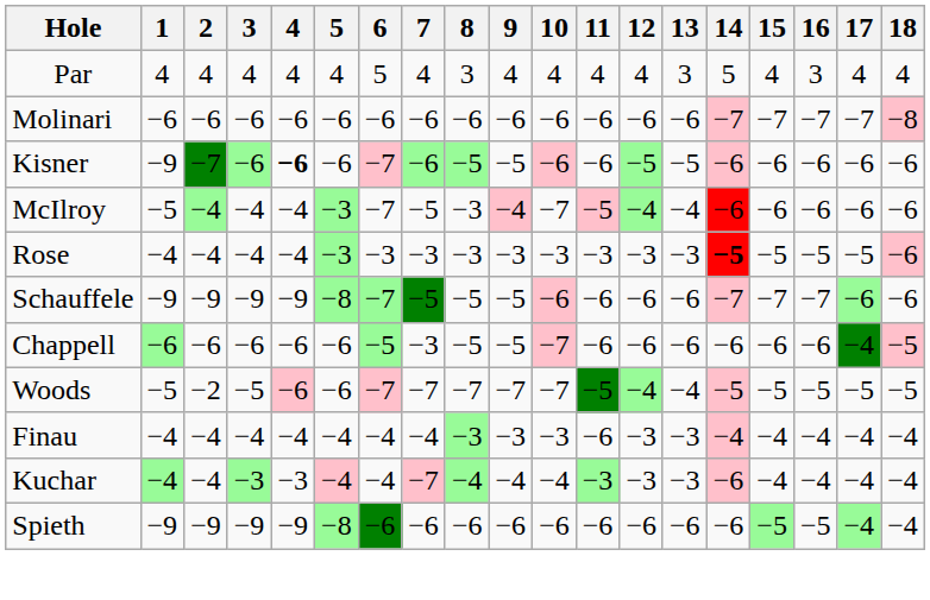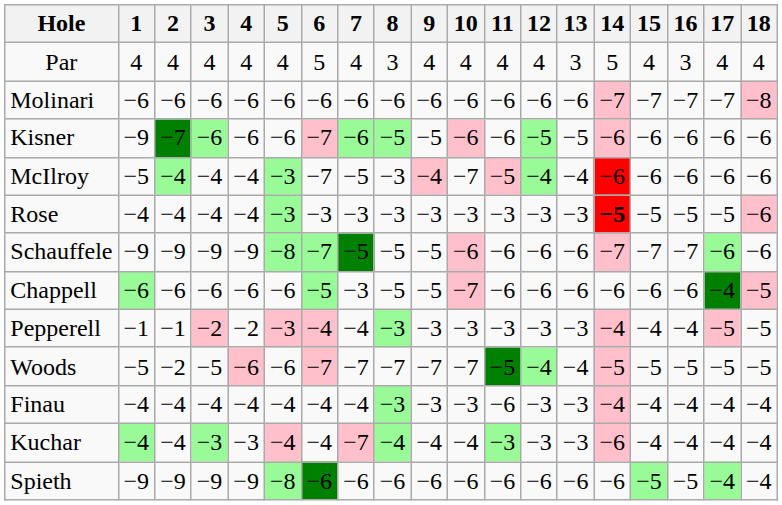Kisner | 4: bold -> normal
+ row: Pepperell | −1 | −1 | −2 | −2 | −3 | −4 | −4 | −3 | −3 | −3 | −3 | −3 | −3 | −4 | −4 | −4 | −5 | −5
